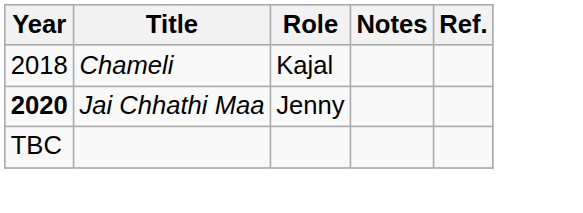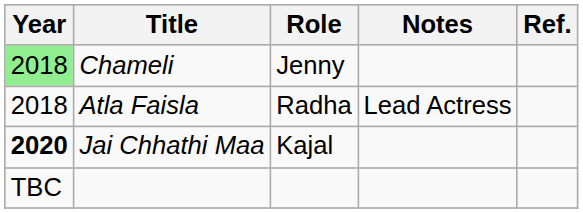Chameli | Year: no background -> lightgreen background
Chameli | Role: Kajal -> Jenny
+ row: 2018 | Atla Faisla | Radha | Lead Actress
Jai Chhathi Maa | Role: Jenny -> Kajal
